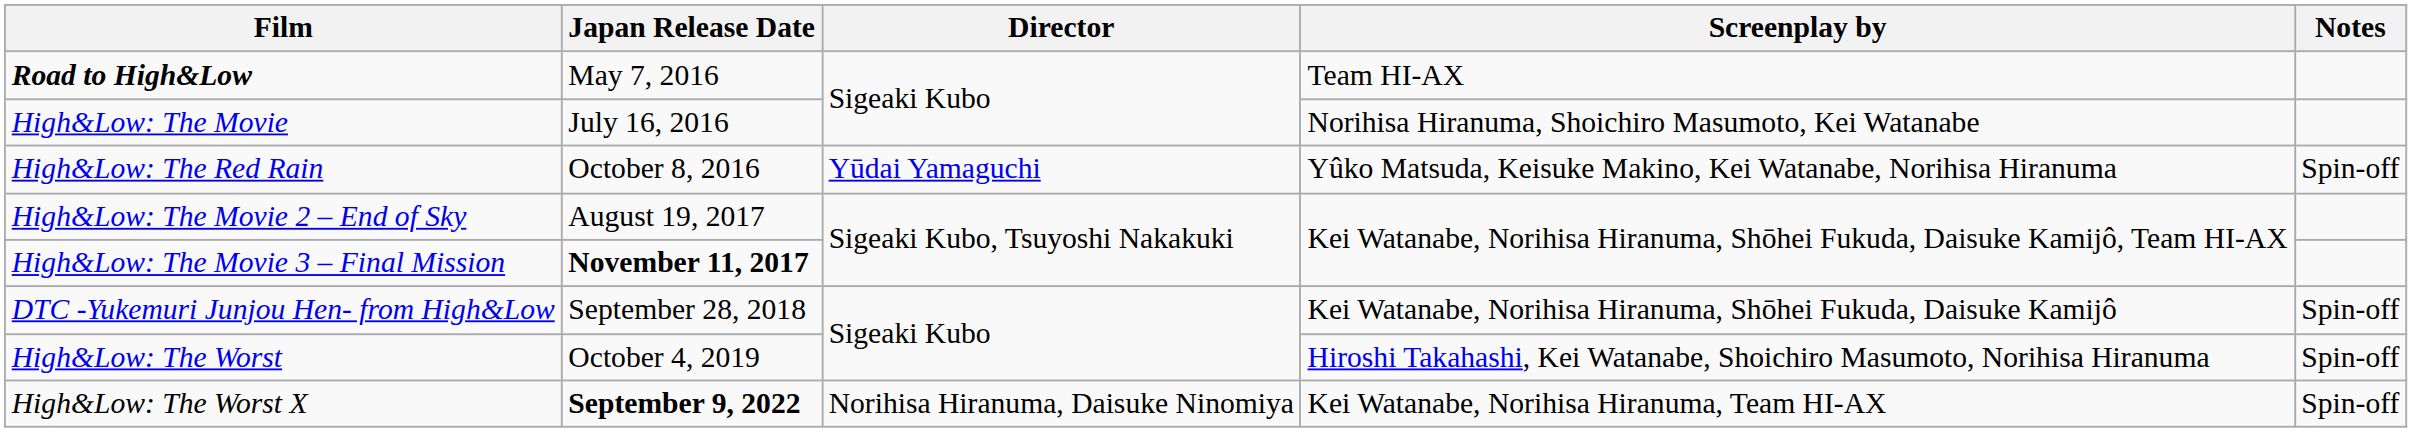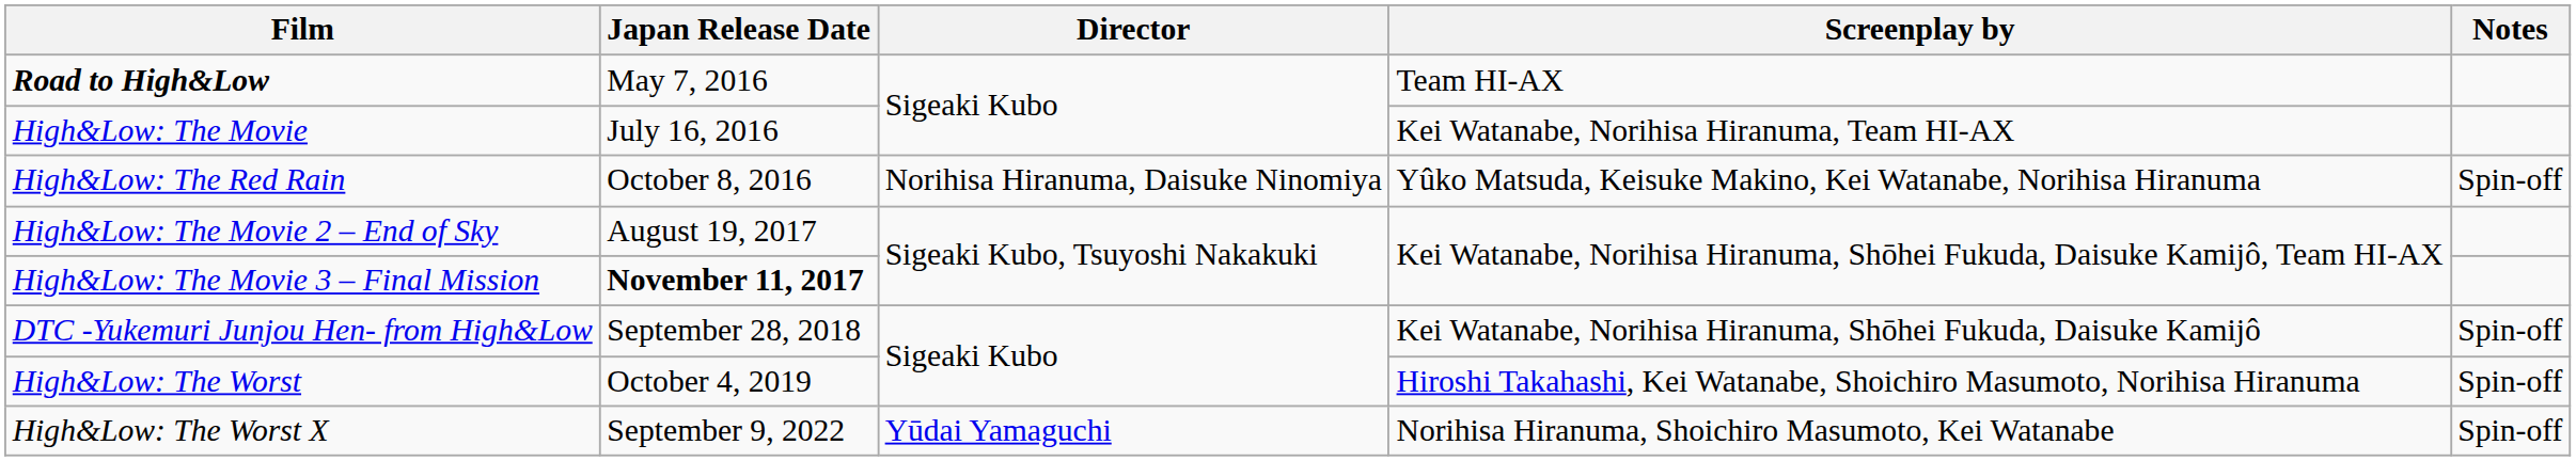High&Low: The Movie | Screenplay by: Norihisa Hiranuma, Shoichiro Masumoto, Kei Watanabe -> Kei Watanabe, Norihisa Hiranuma, Team HI-AX
High&Low: The Red Rain | Director: Yūdai Yamaguchi -> Norihisa Hiranuma, Daisuke Ninomiya
High&Low: The Worst X | Japan Release Date: bold -> normal
High&Low: The Worst X | Director: Norihisa Hiranuma, Daisuke Ninomiya -> Yūdai Yamaguchi
High&Low: The Worst X | Screenplay by: Kei Watanabe, Norihisa Hiranuma, Team HI-AX -> Norihisa Hiranuma, Shoichiro Masumoto, Kei Watanabe
